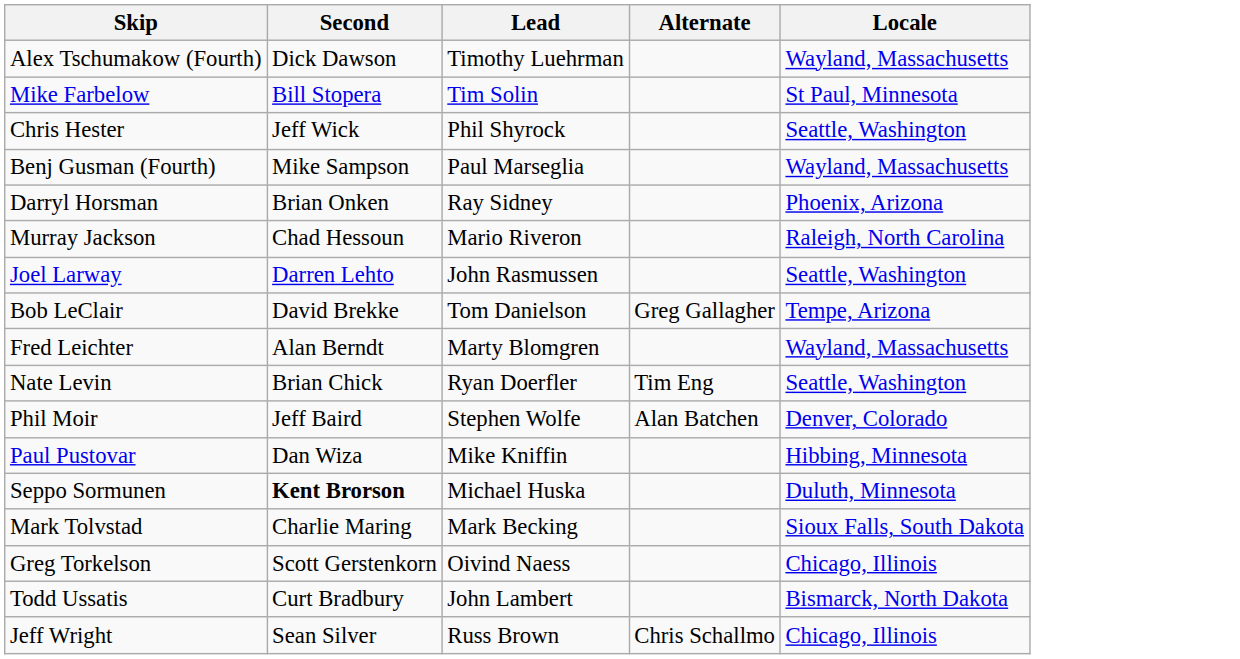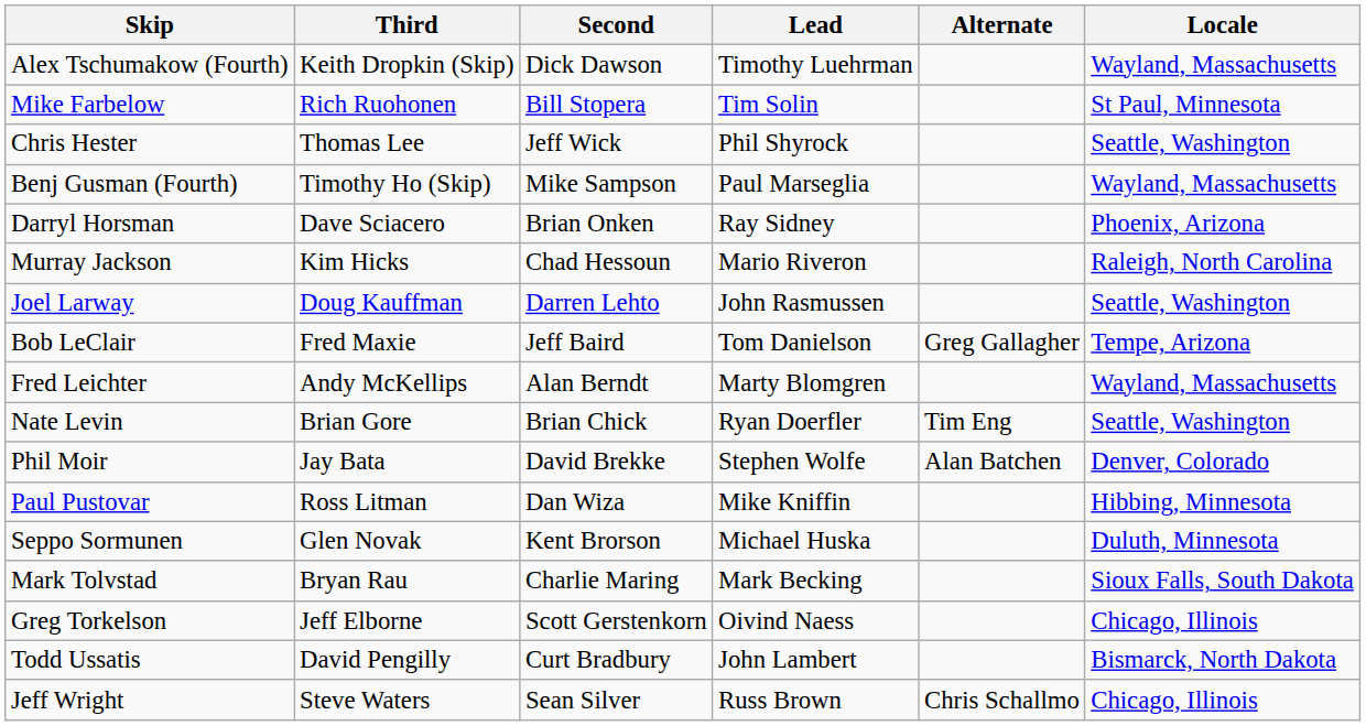+ column: Third | Keith Dropkin (Skip) | Rich Ruohonen | Thomas Lee | Timothy Ho (Skip) | Dave Sciacero | Kim Hicks | Doug Kauffman | Fred Maxie | Andy McKellips | Brian Gore | Jay Bata | Ross Litman | Glen Novak | Bryan Rau | Jeff Elborne | David Pengilly | Steve Waters
Bob LeClair | Second: David Brekke -> Jeff Baird
Phil Moir | Second: Jeff Baird -> David Brekke
Seppo Sormunen | Second: bold -> normal
